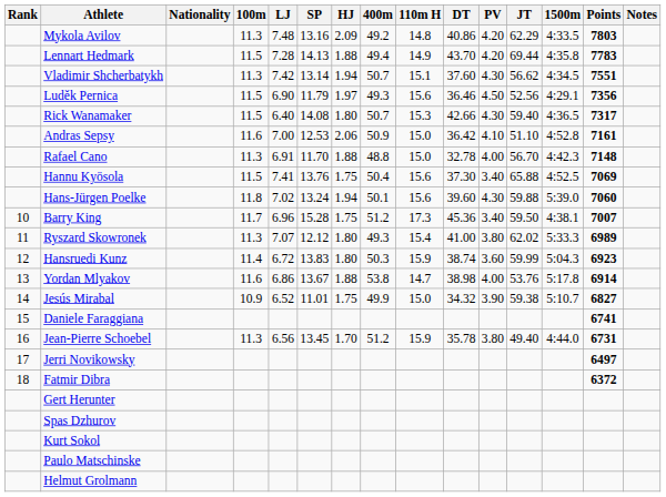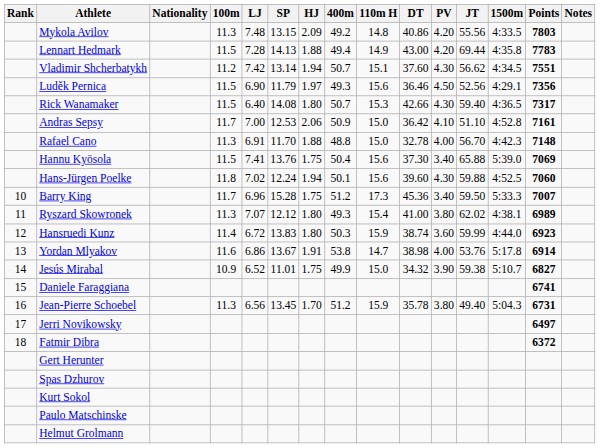Mykola Avilov | SP: 13.16 -> 13.15
Mykola Avilov | JT: 62.29 -> 55.56
Lennart Hedmark | DT: 43.70 -> 43.00
Vladimir Shcherbatykh | 100m: 11.3 -> 11.2
Andras Sepsy | 100m: 11.6 -> 11.7
Hannu Kyösola | 1500m: 4:52.5 -> 5:39.0
Hans-Jürgen Poelke | SP: 13.24 -> 12.24
Hans-Jürgen Poelke | 1500m: 5:39.0 -> 4:52.5
Barry King | 1500m: 4:38.1 -> 5:33.3
Ryszard Skowronek | 1500m: 5:33.3 -> 4:38.1
Hansruedi Kunz | 1500m: 5:04.3 -> 4:44.0
Yordan Mlyakov | HJ: 1.88 -> 1.91
Jean-Pierre Schoebel | 1500m: 4:44.0 -> 5:04.3
